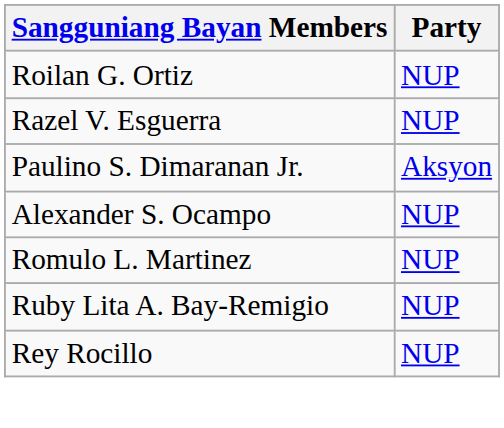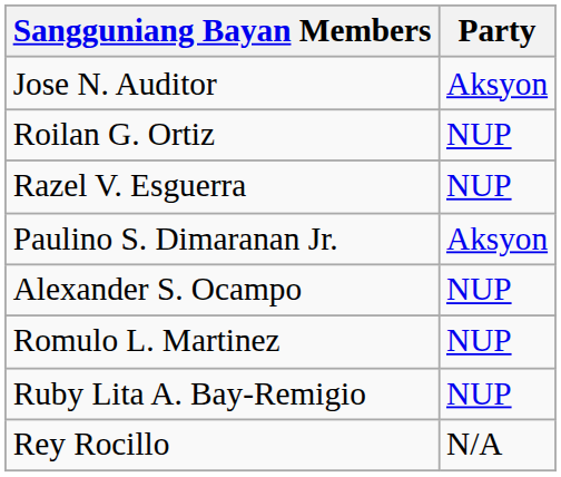+ row: Jose N. Auditor | Aksyon
Rey Rocillo | Party: NUP -> N/A
